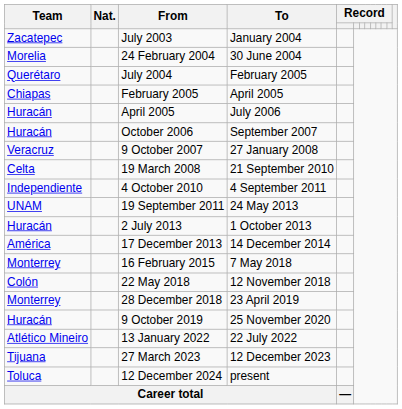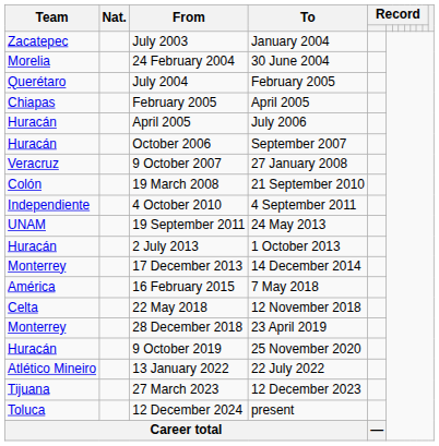19 March 2008 | Team: Celta -> Colón
17 December 2013 | Team: América -> Monterrey
16 February 2015 | Team: Monterrey -> América
22 May 2018 | Team: Colón -> Celta
